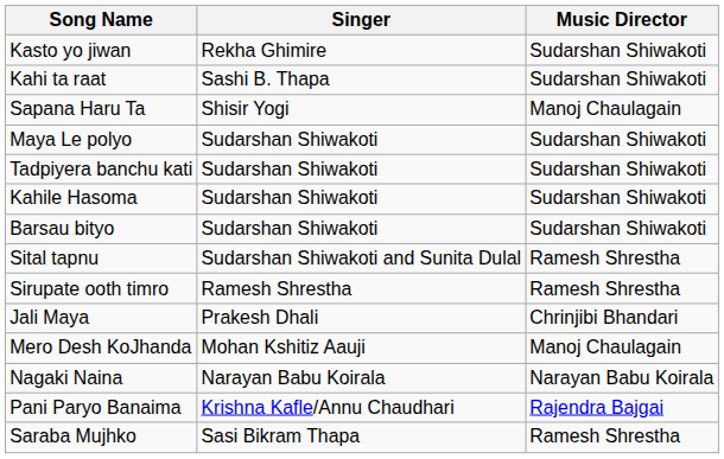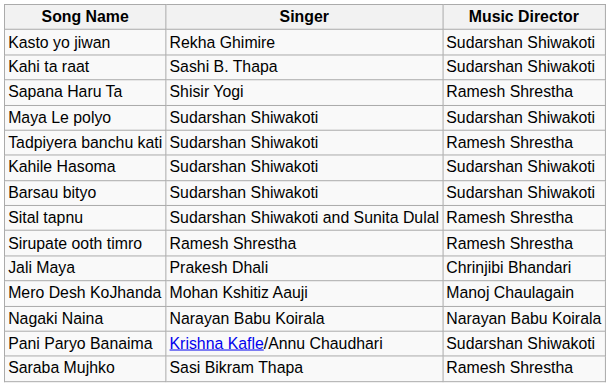Sapana Haru Ta | Music Director: Manoj Chaulagain -> Ramesh Shrestha
Tadpiyera banchu kati | Music Director: Sudarshan Shiwakoti -> Ramesh Shrestha
Pani Paryo Banaima | Music Director: Rajendra Bajgai -> Sudarshan Shiwakoti
